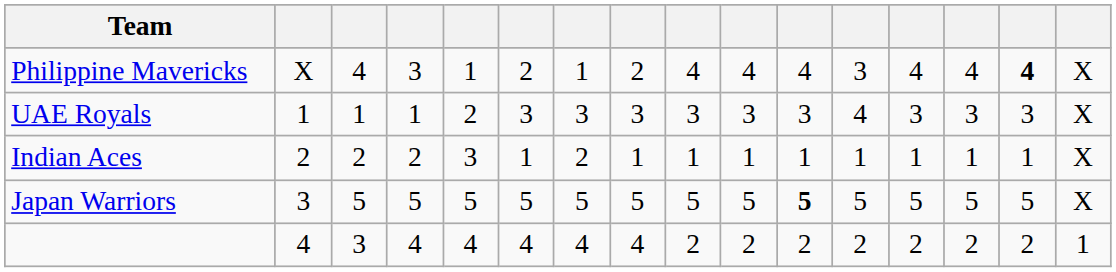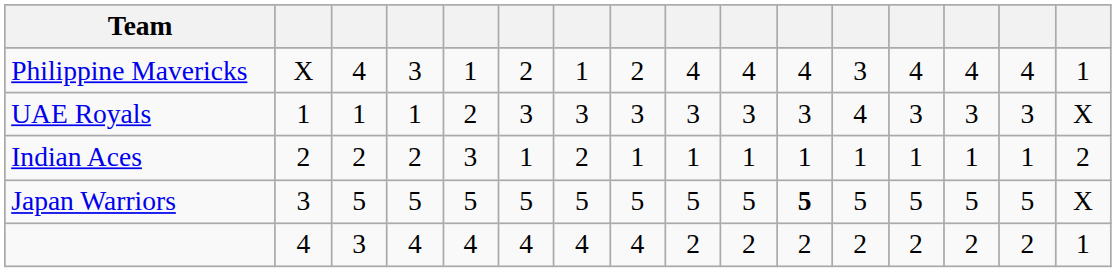Philippine Mavericks | column 15: bold -> normal
Philippine Mavericks | column 16: X -> 1
Indian Aces | column 16: X -> 2
